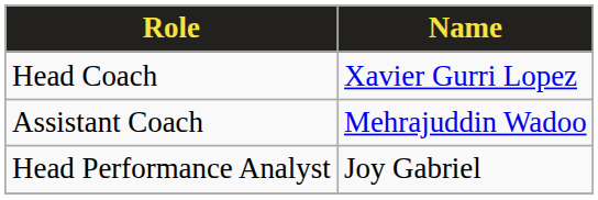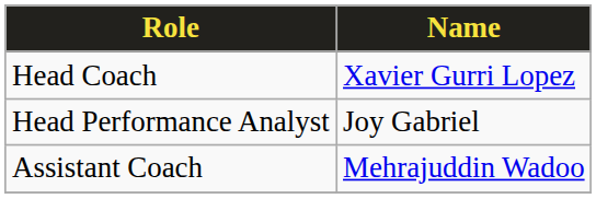rows swapped: Assistant Coach <-> Head Performance Analyst
